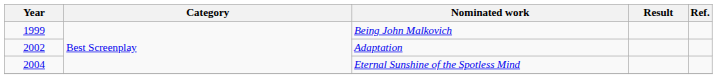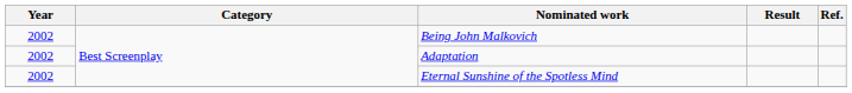Being John Malkovich | Year: 1999 -> 2002
Eternal Sunshine of the Spotless Mind | Year: 2004 -> 2002
